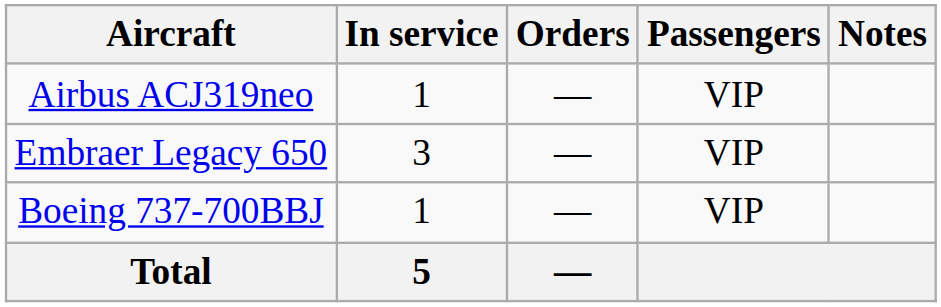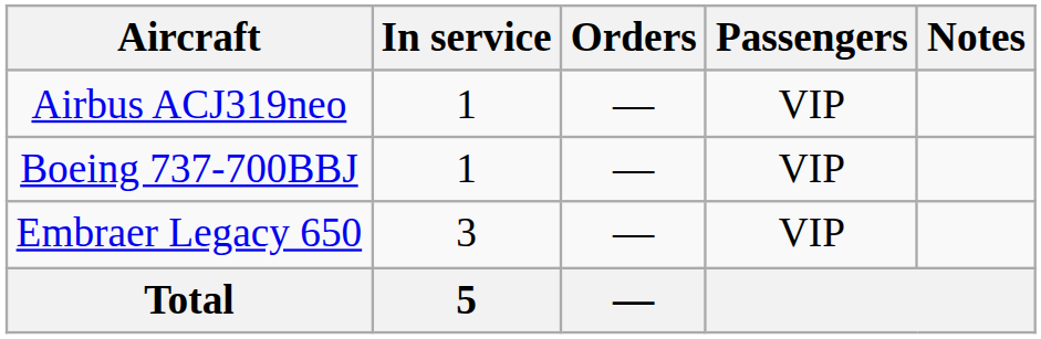rows swapped: Boeing 737-700BBJ <-> Embraer Legacy 650
